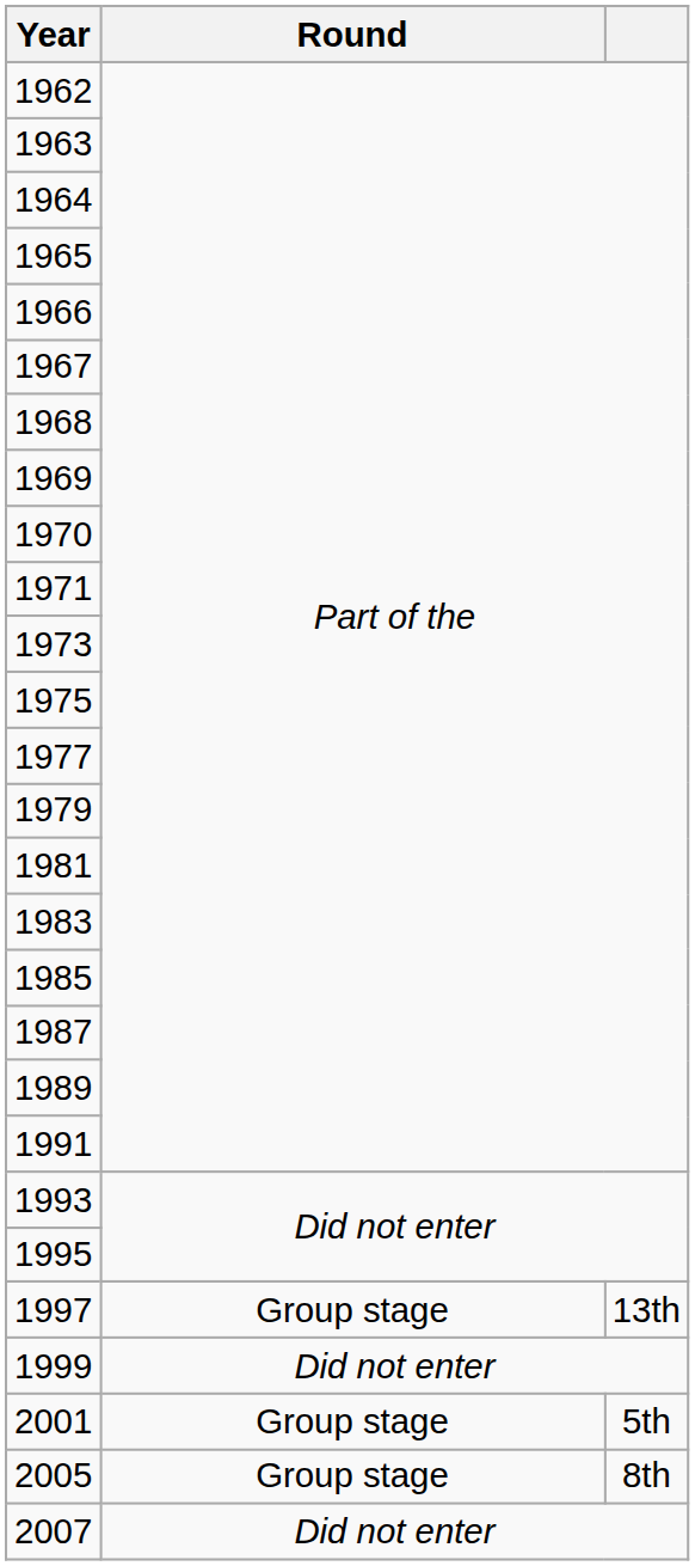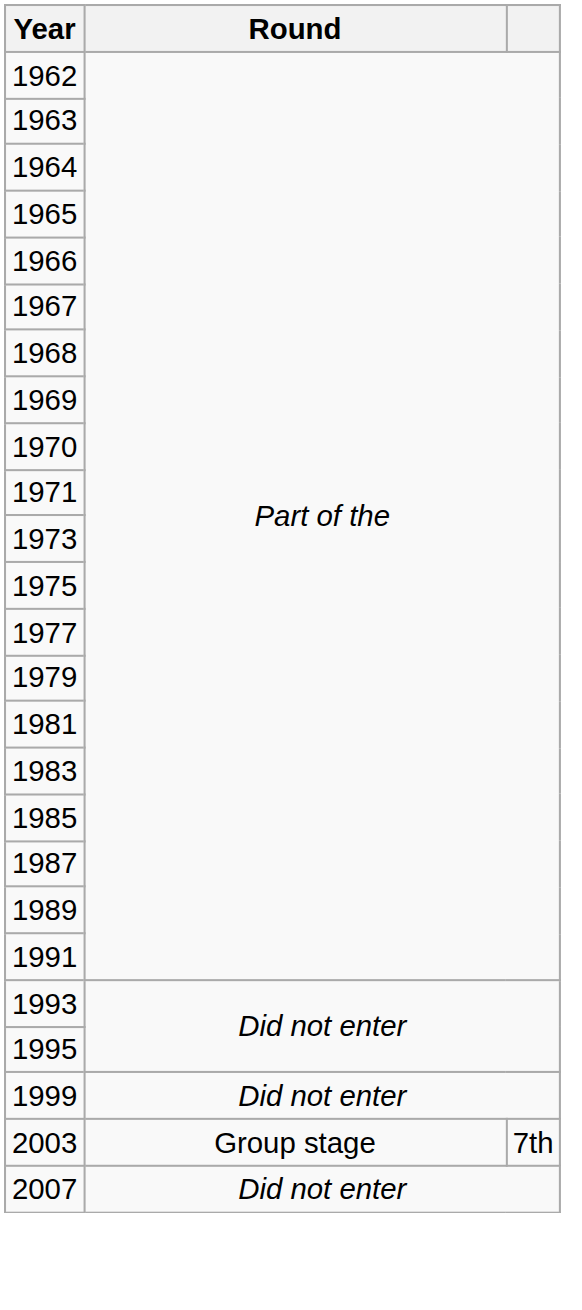- row: 1997 | Group stage | 13th
- row: 2001 | Group stage | 5th
+ row: 2003 | Group stage | 7th
- row: 2005 | Group stage | 8th
